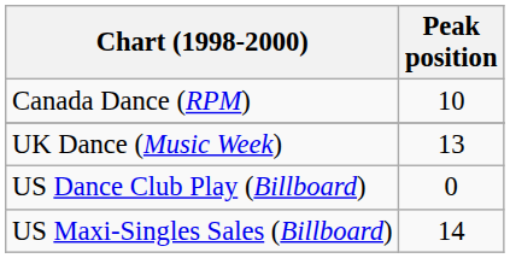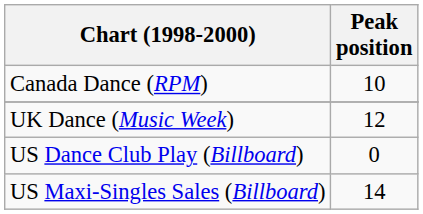UK Dance (Music Week) | Peak position: 13 -> 12
